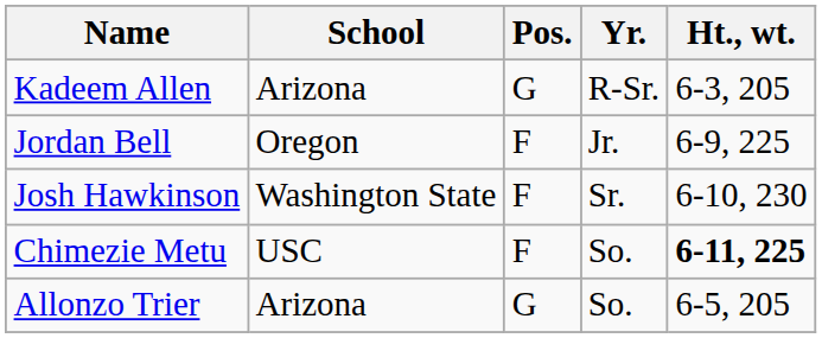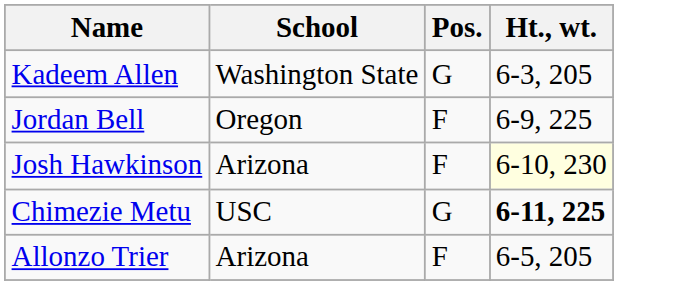- column: Yr. | R-Sr. | Jr. | Sr. | So. | So.
Kadeem Allen | School: Arizona -> Washington State
Josh Hawkinson | School: Washington State -> Arizona
Josh Hawkinson | Ht., wt.: no background -> lightyellow background
Chimezie Metu | Pos.: F -> G
Allonzo Trier | Pos.: G -> F
